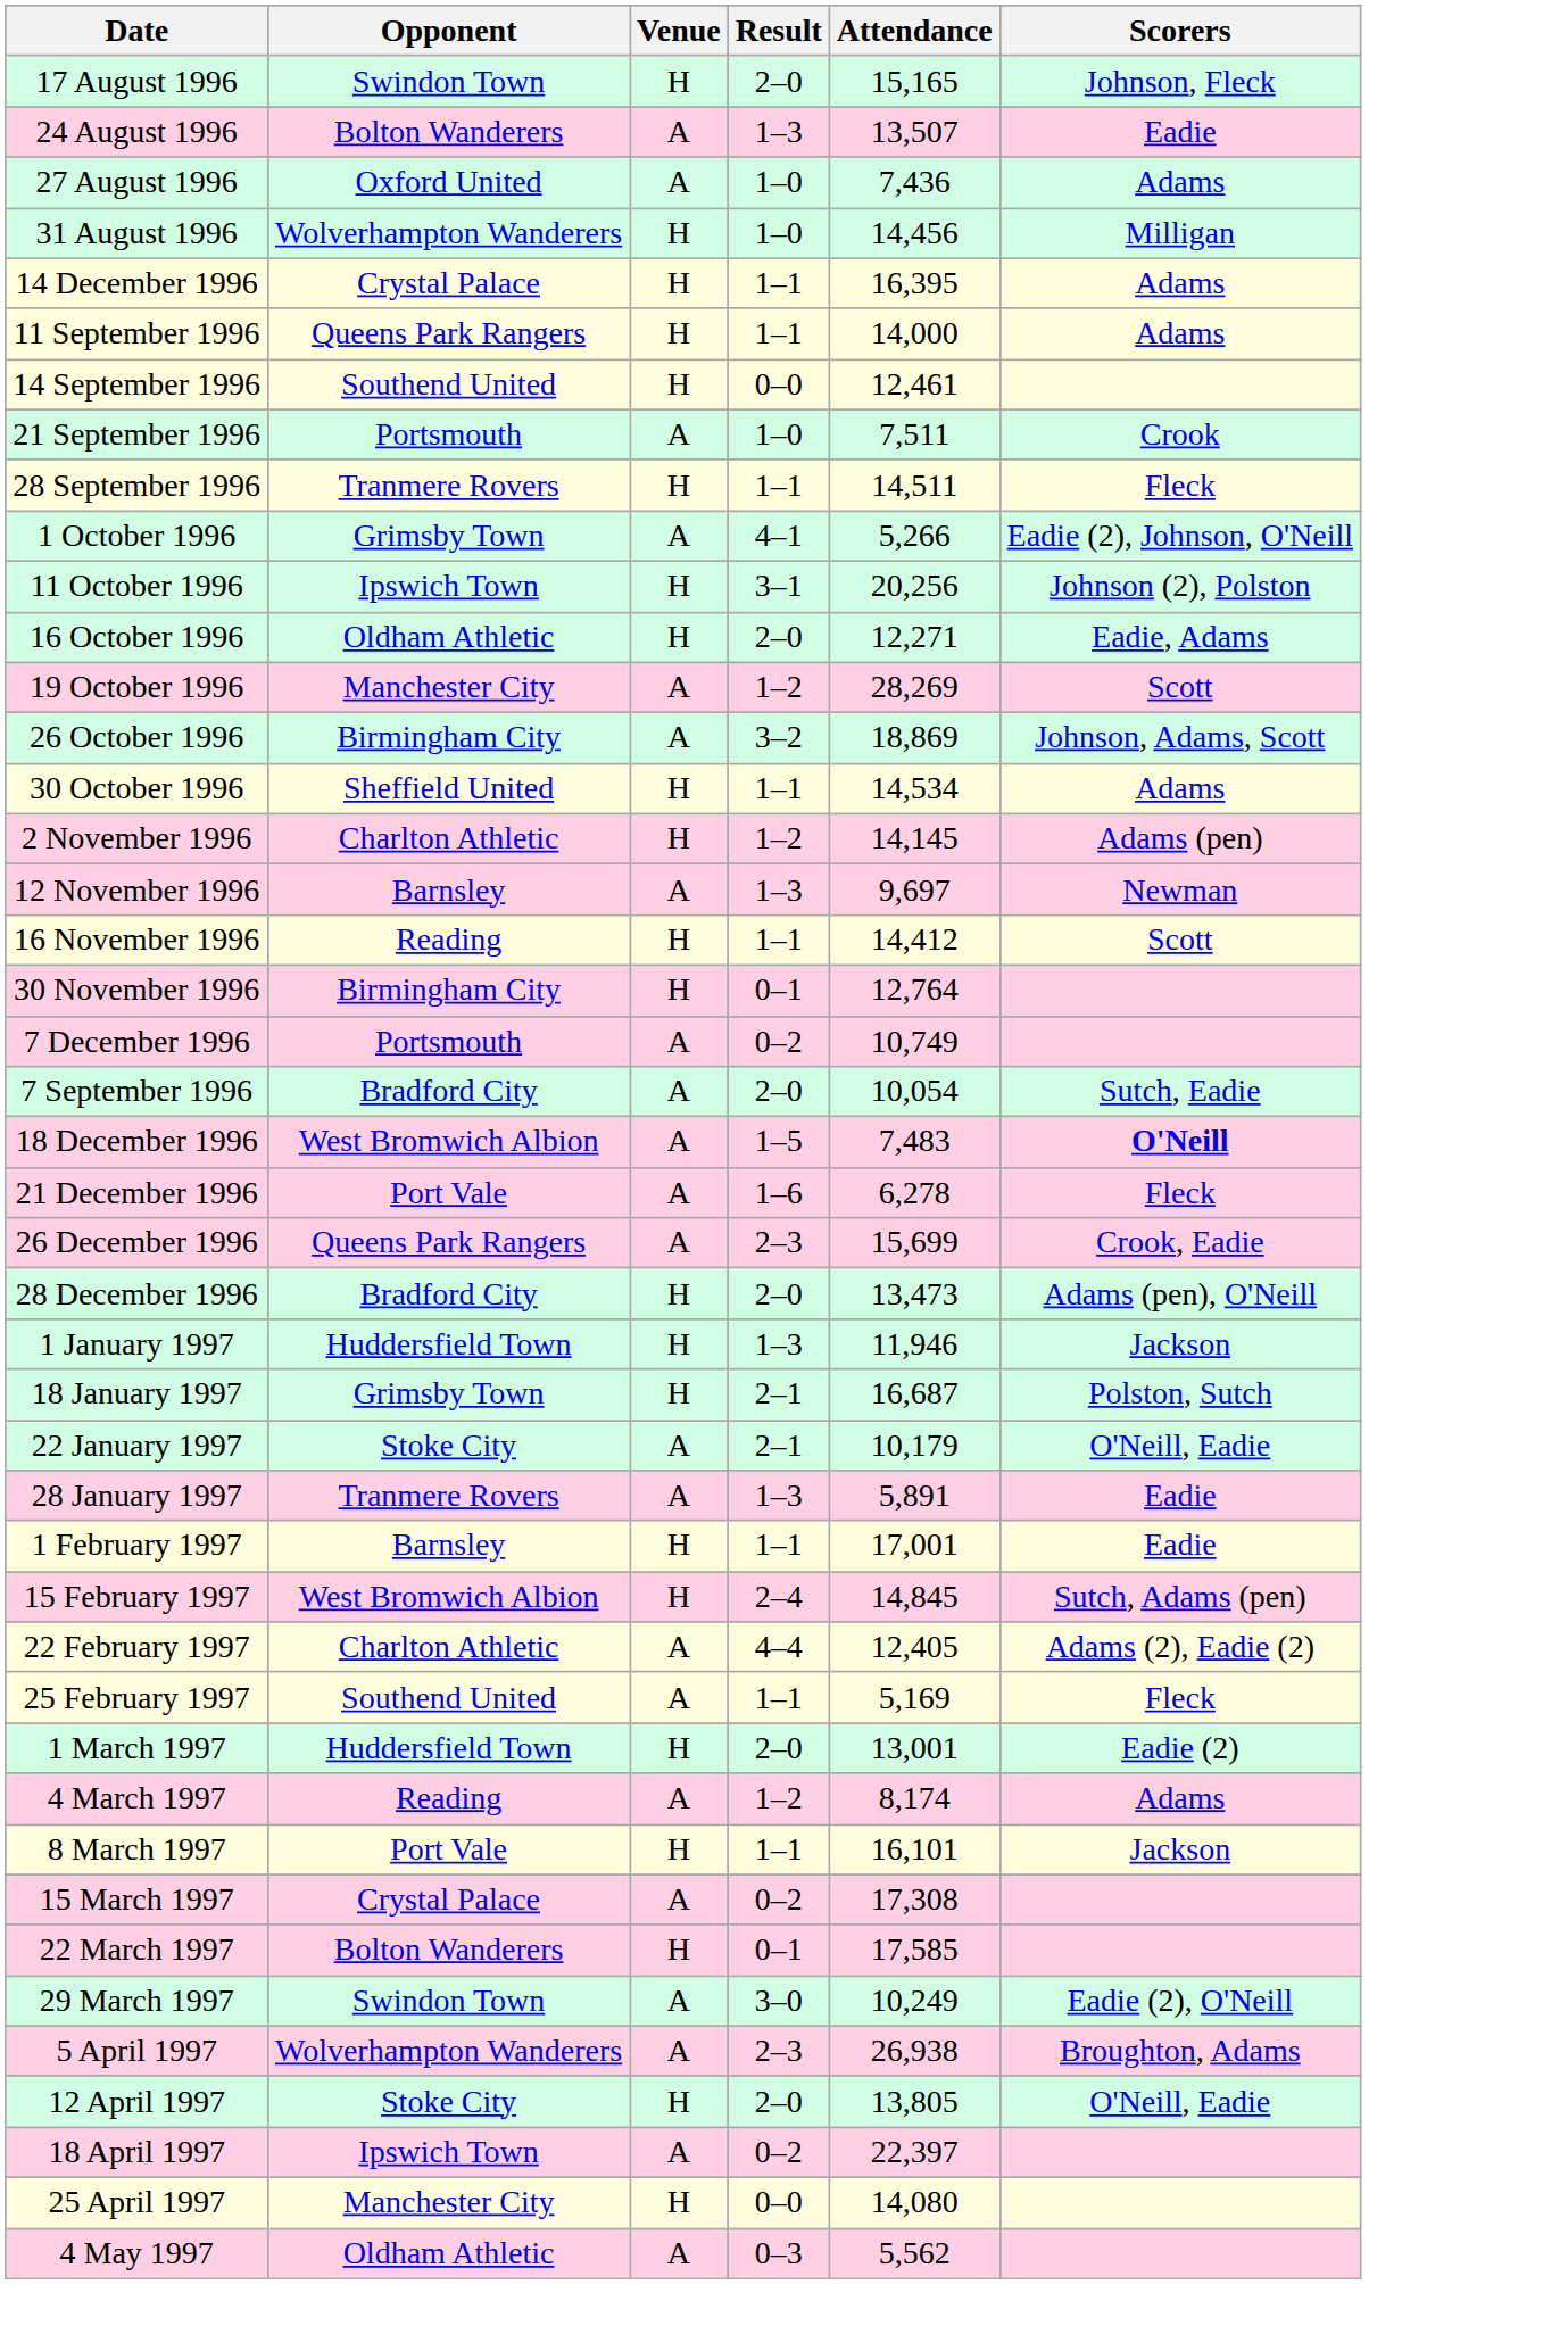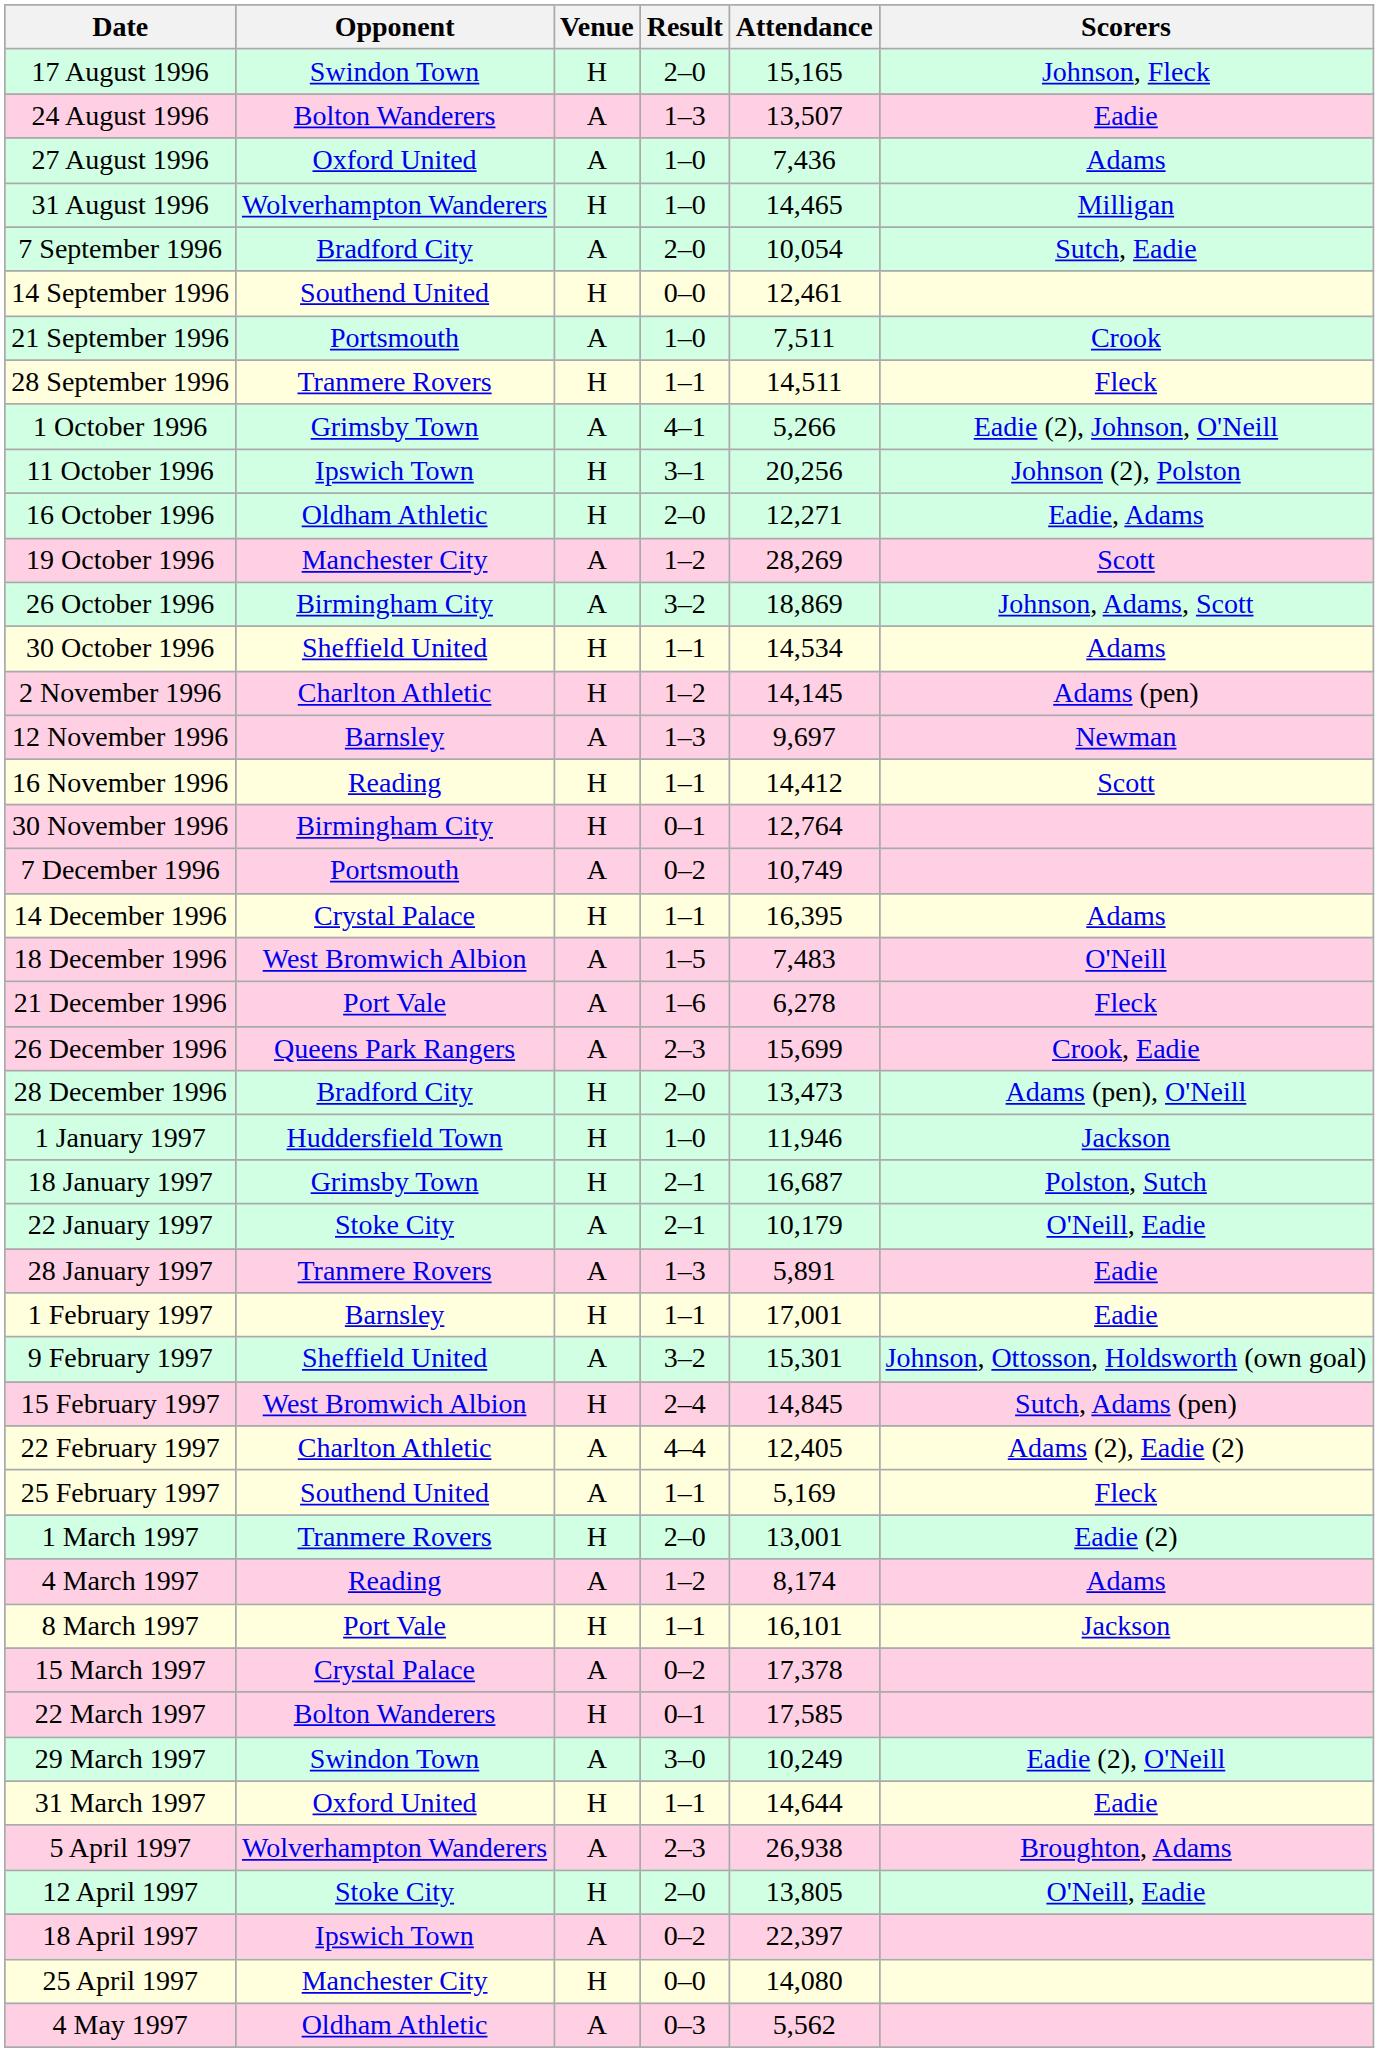31 August 1996 | Attendance: 14,456 -> 14,465
rows swapped: 7 September 1996 <-> 14 December 1996
- row: 11 September 1996 | Queens Park Rangers | H | 1–1 | 14,000 | Adams
18 December 1996 | Scorers: bold -> normal
1 January 1997 | Result: 1–3 -> 1–0
+ row: 9 February 1997 | Sheffield United | A | 3–2 | 15,301 | Johnson, Ottosson, Holdsworth (own goal)
1 March 1997 | Opponent: Huddersfield Town -> Tranmere Rovers
15 March 1997 | Attendance: 17,308 -> 17,378
+ row: 31 March 1997 | Oxford United | H | 1–1 | 14,644 | Eadie
